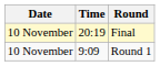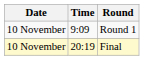rows swapped: Round 1 <-> Final
